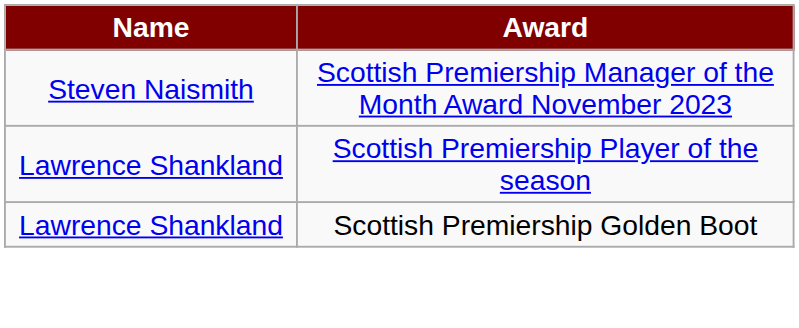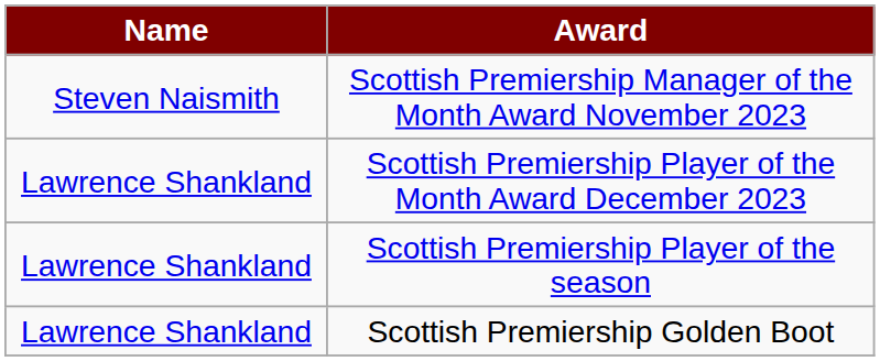+ row: Lawrence Shankland | Scottish Premiership Player of the Month Award December 2023
